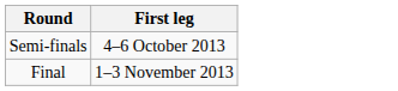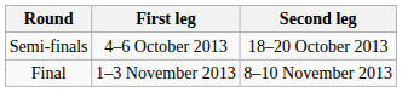+ column: Second leg | 18–20 October 2013 | 8–10 November 2013
